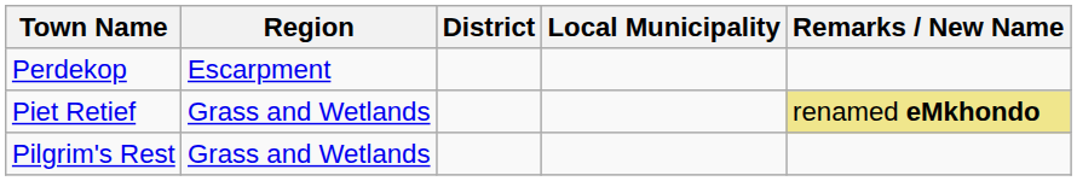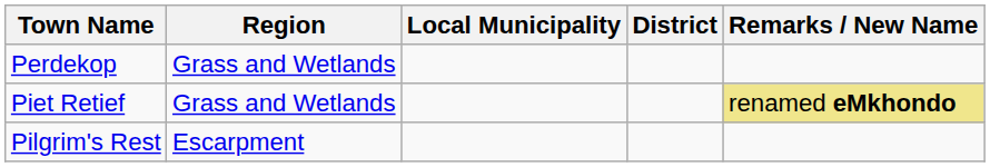columns swapped: Local Municipality <-> District
Perdekop | Region: Escarpment -> Grass and Wetlands
Pilgrim's Rest | Region: Grass and Wetlands -> Escarpment
